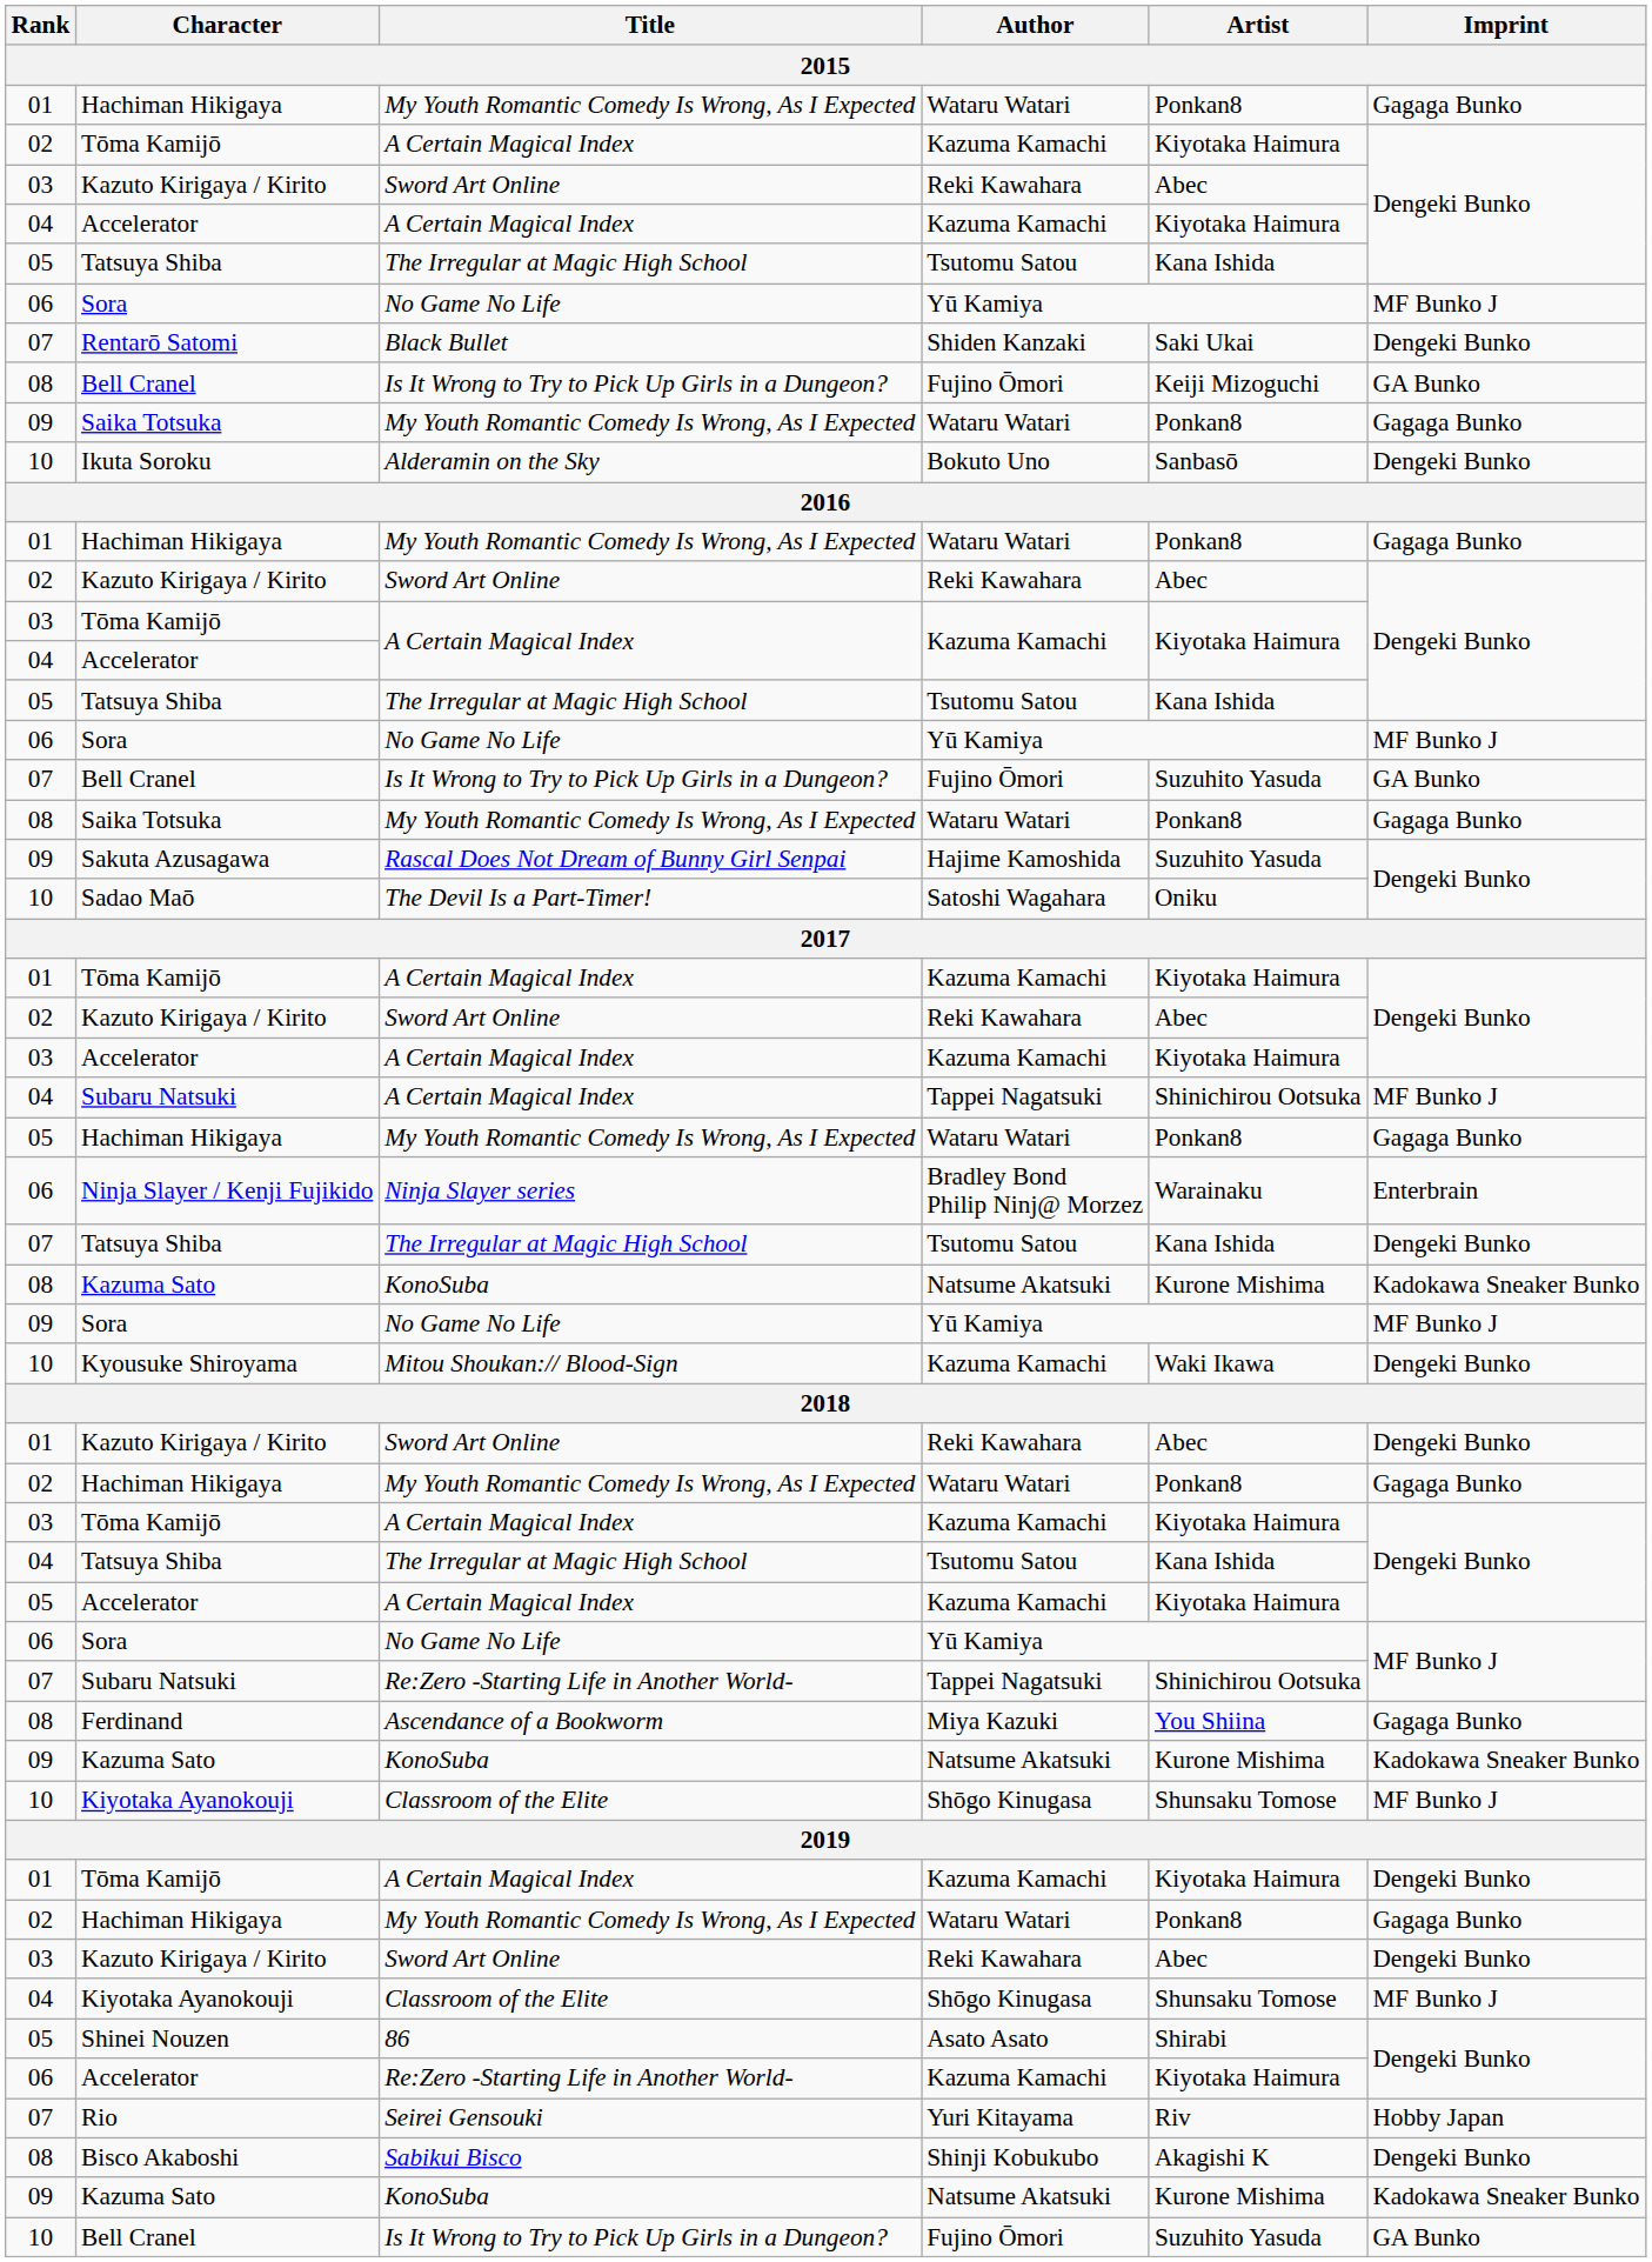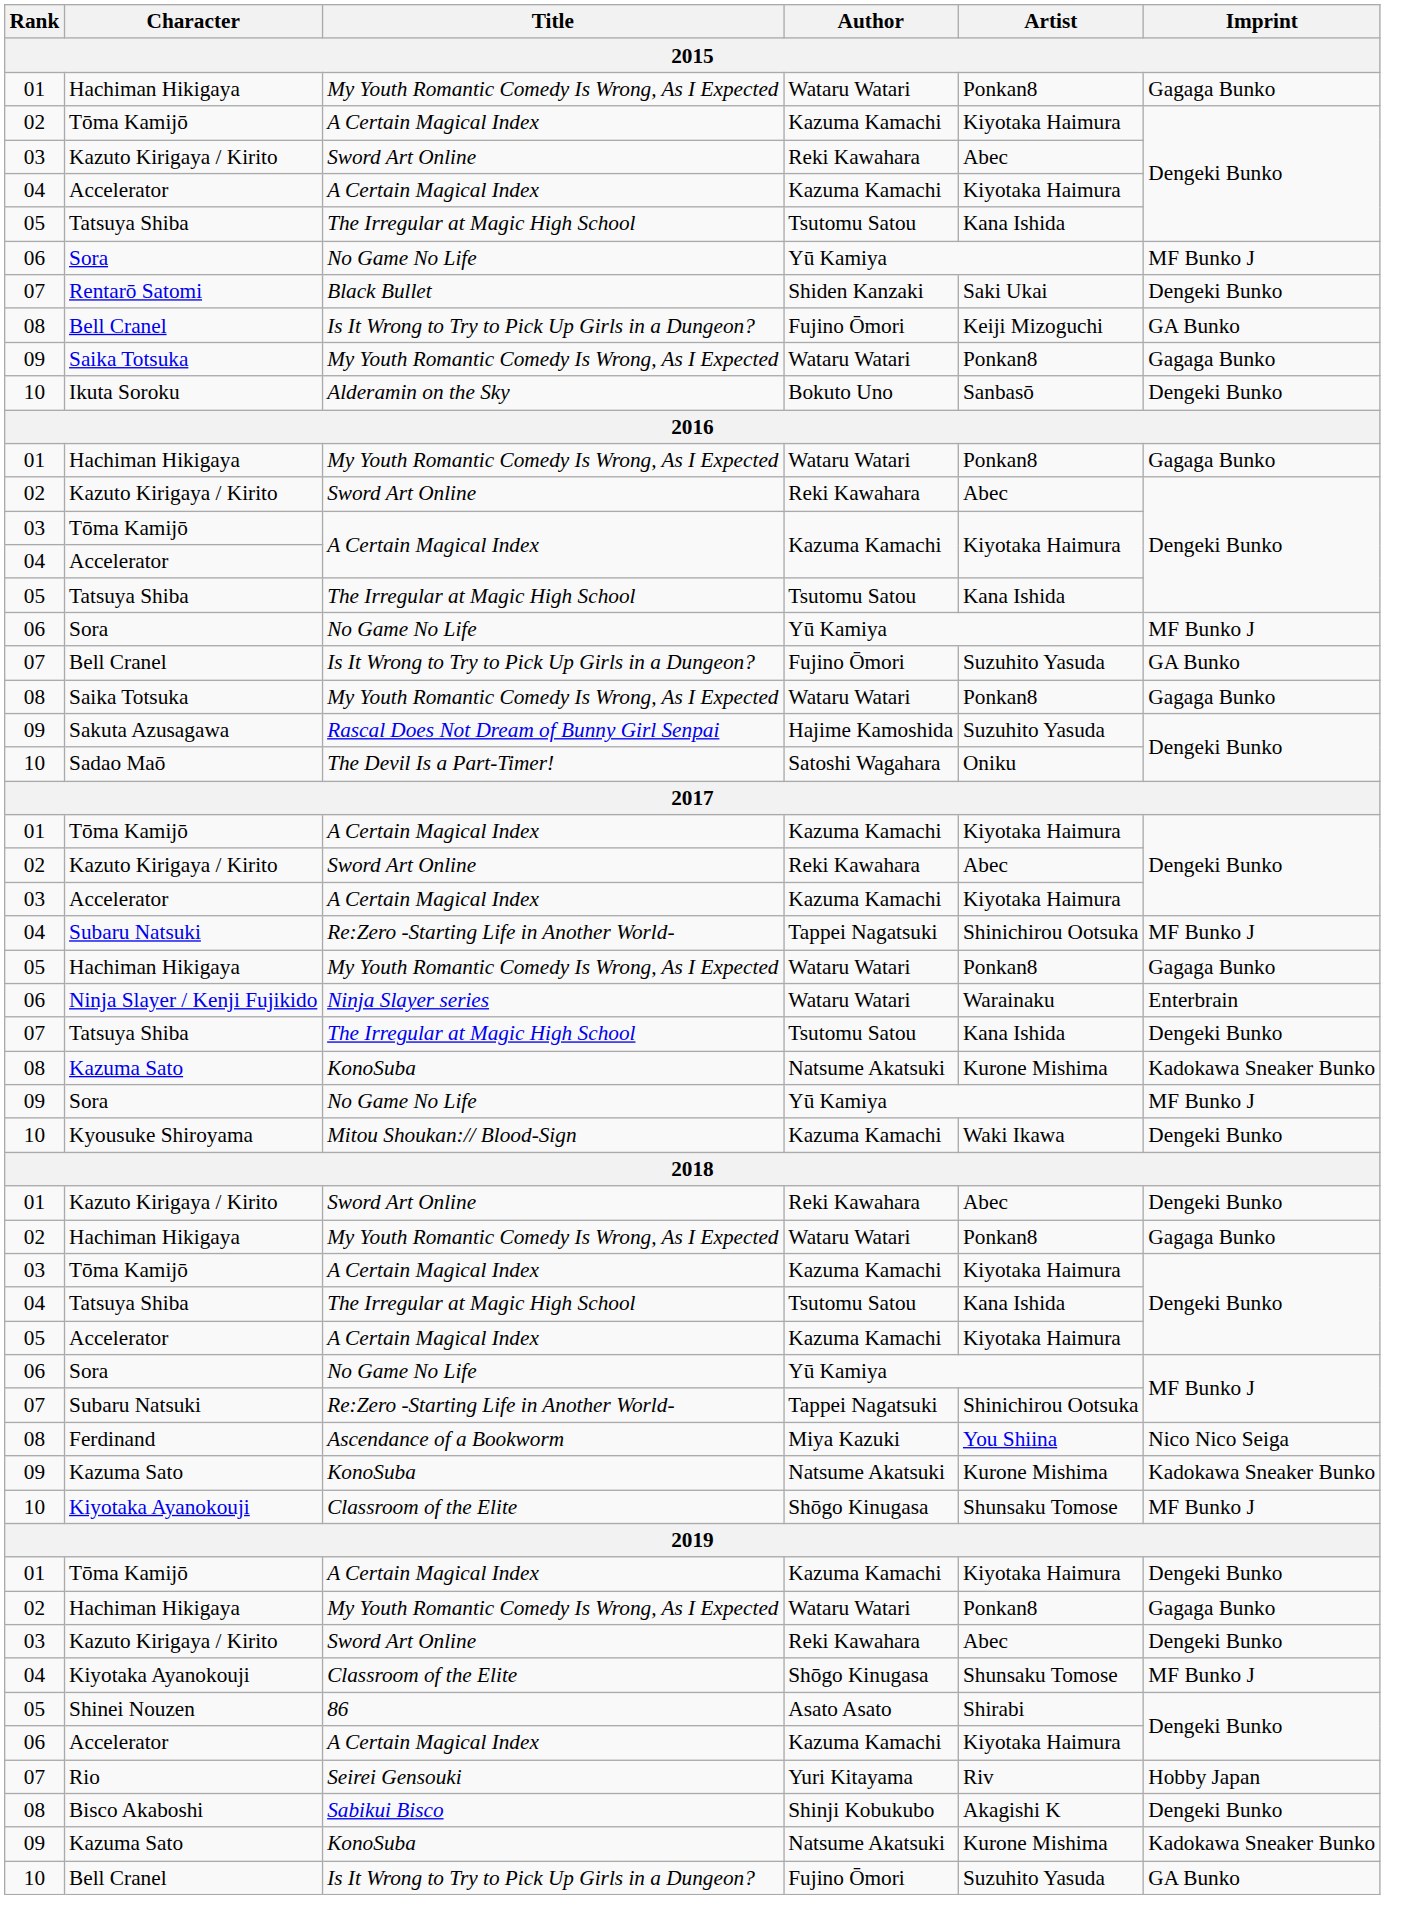04 / Subaru Natsuki | Title: A Certain Magical Index -> Re:Zero -Starting Life in Another World-
Ninja Slayer / Kenji Fujikido | Author: Bradley Bond Philip Ninj@ Morzez -> Wataru Watari
Ferdinand | Imprint: Gagaga Bunko -> Nico Nico Seiga
06 / Accelerator | Title: Re:Zero -Starting Life in Another World- -> A Certain Magical Index
